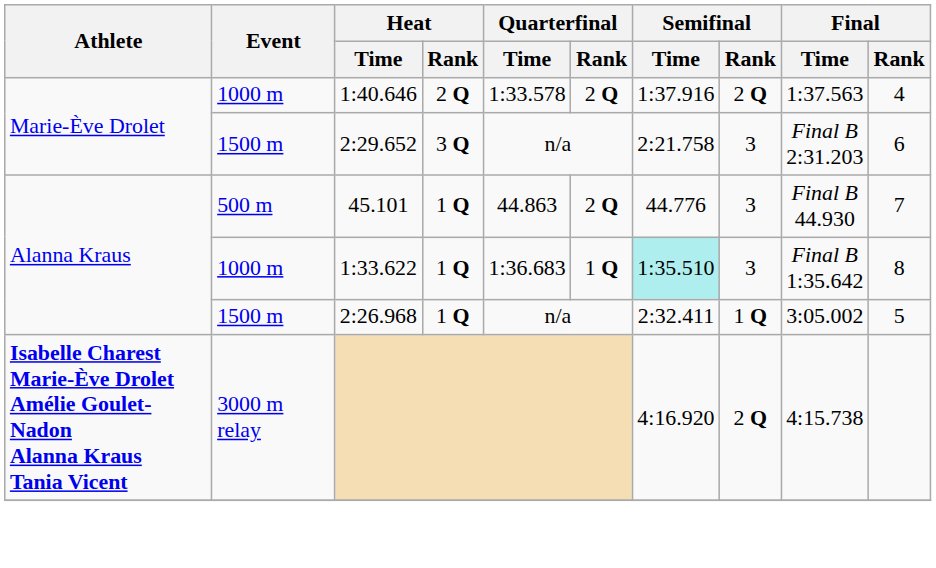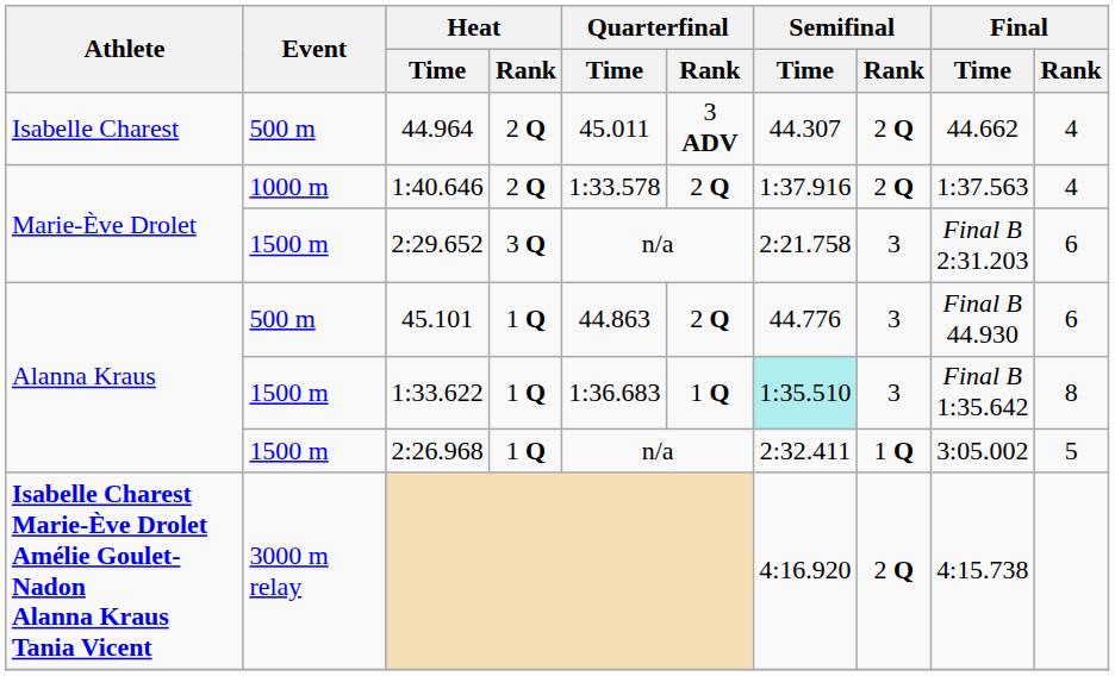+ row: Isabelle Charest | 500 m | 44.964 | 2 Q | 45.011 | 3 ADV | 44.307 | 2 Q | 44.662 | 4
45.101 | Final / Rank: 7 -> 6
1:33.622 | Event: 1000 m -> 1500 m
